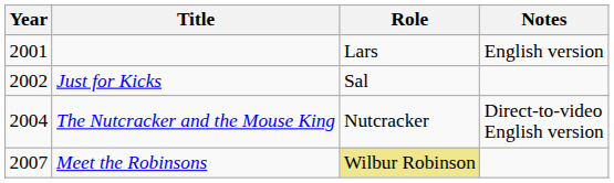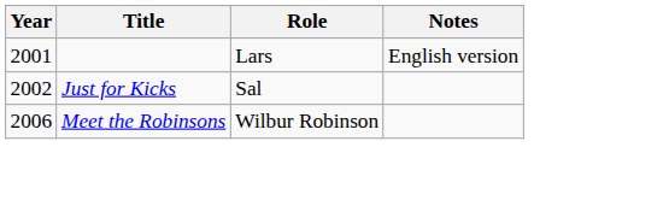- row: 2004 | The Nutcracker and the Mouse King | Nutcracker | Direct-to-video English version
Meet the Robinsons | Year: 2007 -> 2006
Meet the Robinsons | Role: khaki background -> no background
